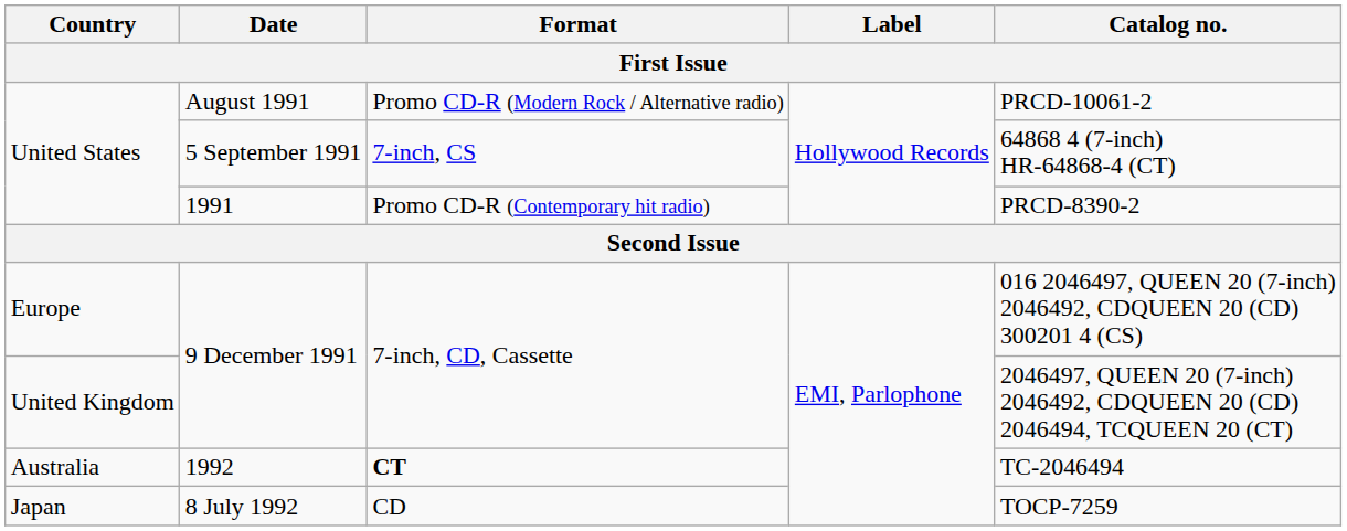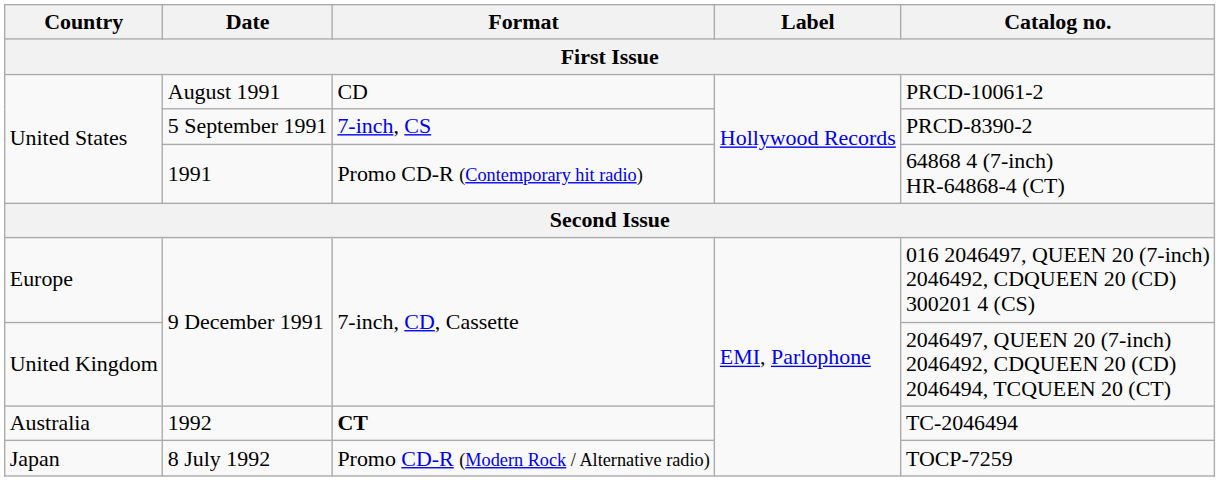August 1991 | Format: Promo CD-R (Modern Rock / Alternative radio) -> CD
5 September 1991 | Catalog no.: 64868 4 (7-inch) HR-64868-4 (CT) -> PRCD-8390-2
1991 | Catalog no.: PRCD-8390-2 -> 64868 4 (7-inch) HR-64868-4 (CT)
8 July 1992 | Format: CD -> Promo CD-R (Modern Rock / Alternative radio)
